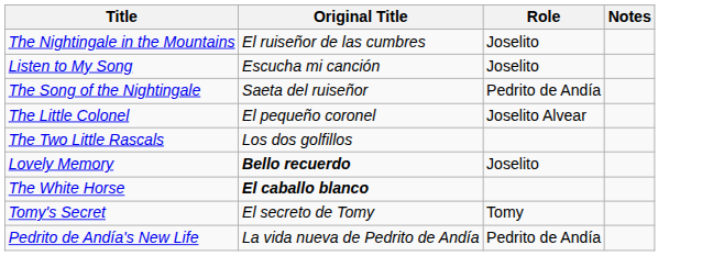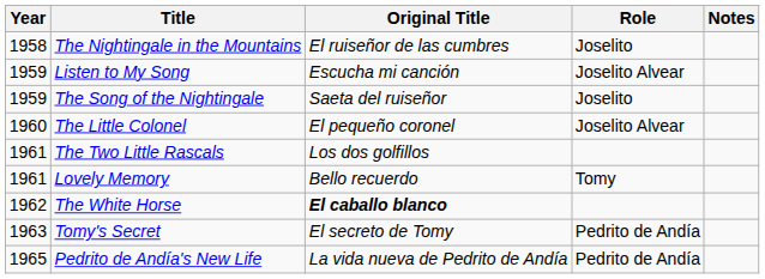+ column: Year | 1958 | 1959 | 1959 | 1960 | 1961 | 1961 | 1962 | 1963 | 1965
Listen to My Song | Role: Joselito -> Joselito Alvear
The Song of the Nightingale | Role: Pedrito de Andía -> Joselito
Lovely Memory | Original Title: bold -> normal
Lovely Memory | Role: Joselito -> Tomy
Tomy's Secret | Role: Tomy -> Pedrito de Andía
